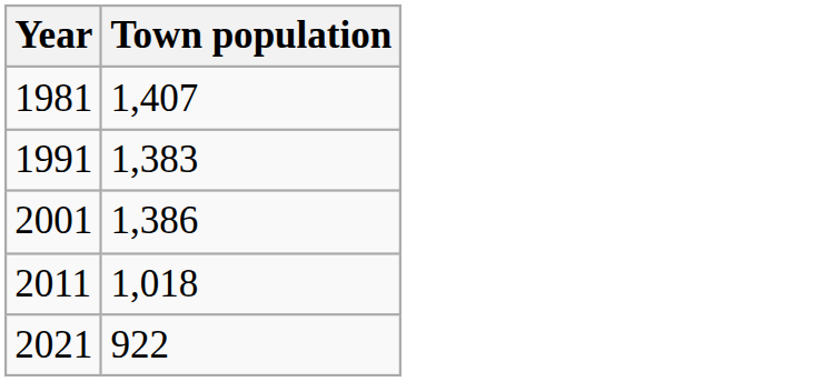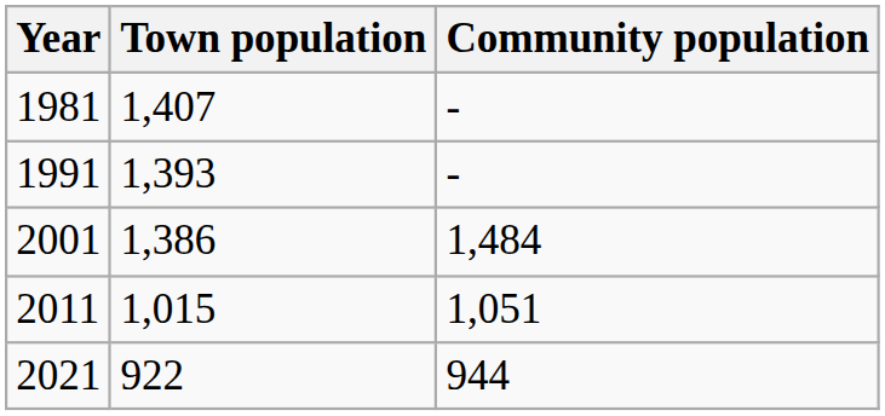+ column: Community population | - | - | 1,484 | 1,051 | 944
1991 | Town population: 1,383 -> 1,393
2011 | Town population: 1,018 -> 1,015
